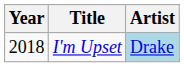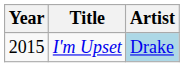I'm Upset | Year: 2018 -> 2015
